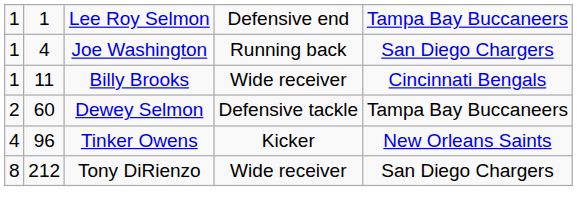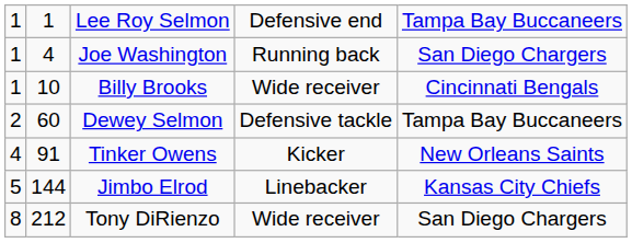Billy Brooks | column 2: 11 -> 10
Tinker Owens | column 2: 96 -> 91
+ row: 5 | 144 | Jimbo Elrod | Linebacker | Kansas City Chiefs
